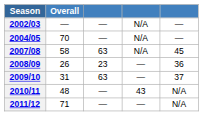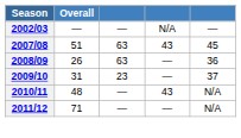- row: 2004/05 | 70 | — | N/A | —
2007/08 | Overall: 58 -> 51
2007/08 | column 4: N/A -> 43
2008/09 | column 3: 23 -> 63
2009/10 | column 3: 63 -> 23
